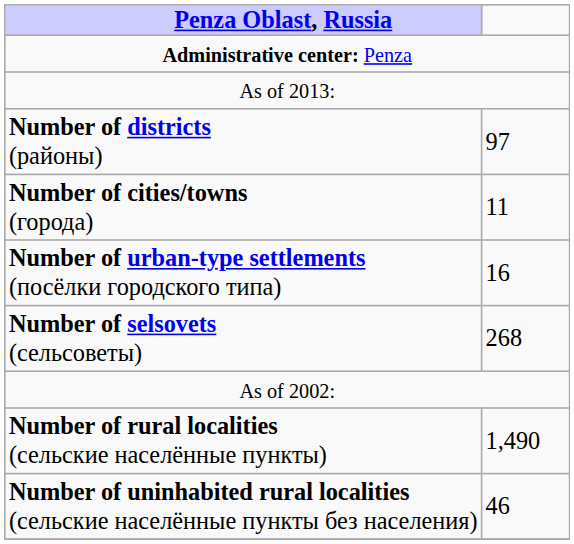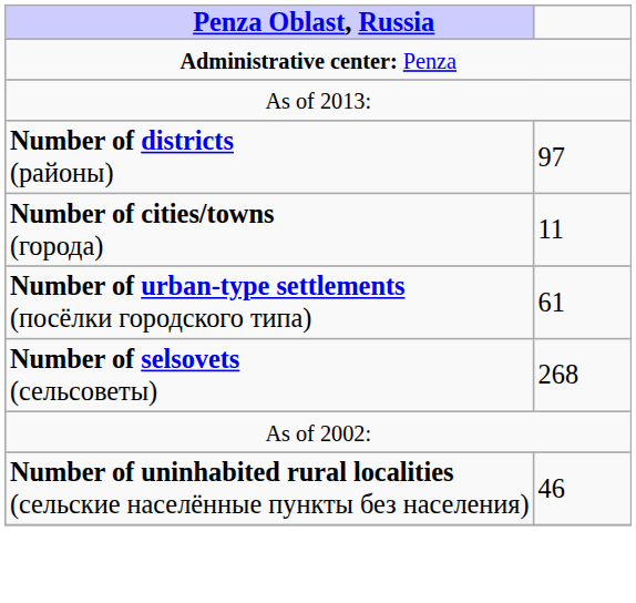Number of urban-type settlements (посёлки городского типа) | column 2: 16 -> 61
- row: Number of rural localities (сельские населённые пункты) | 1,490
